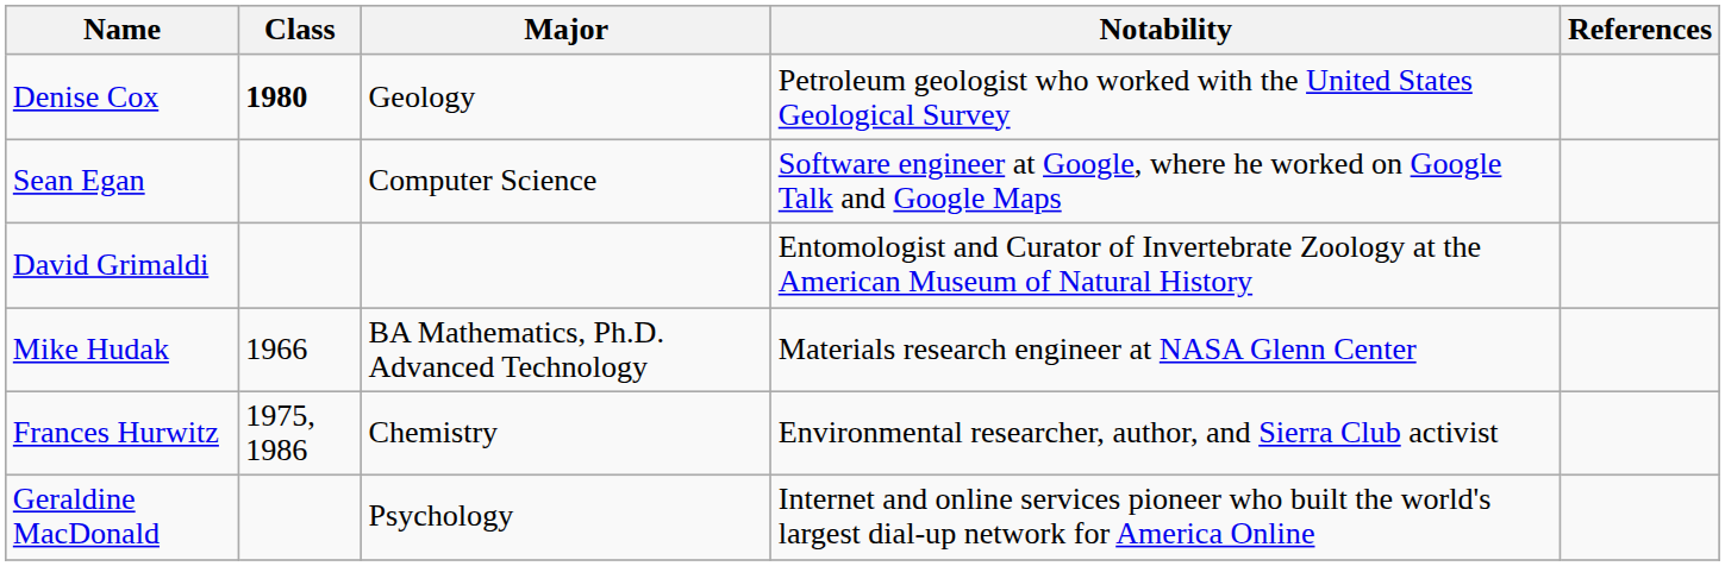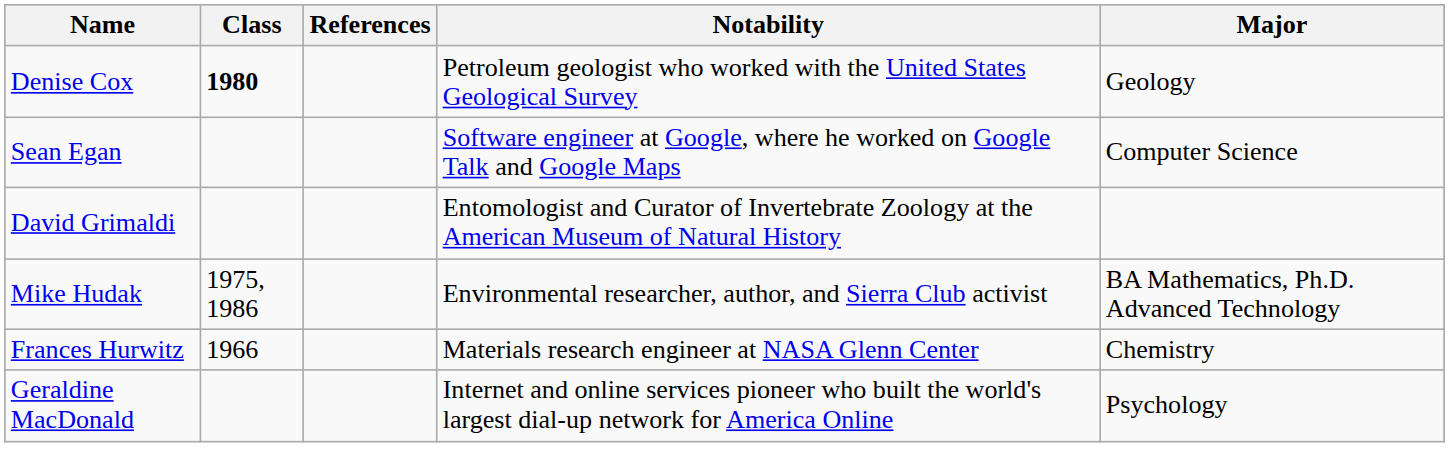columns swapped: Major <-> References
Mike Hudak | Class: 1966 -> 1975, 1986
Mike Hudak | Notability: Materials research engineer at NASA Glenn Center -> Environmental researcher, author, and Sierra Club activist
Frances Hurwitz | Class: 1975, 1986 -> 1966
Frances Hurwitz | Notability: Environmental researcher, author, and Sierra Club activist -> Materials research engineer at NASA Glenn Center
